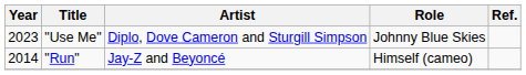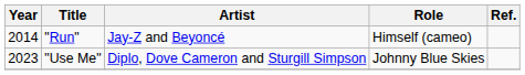rows swapped: "Run" <-> "Use Me"
